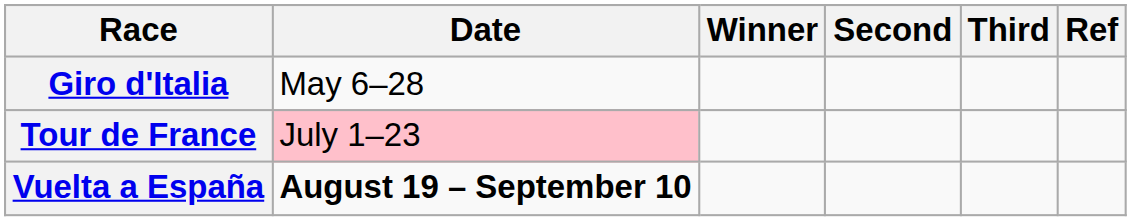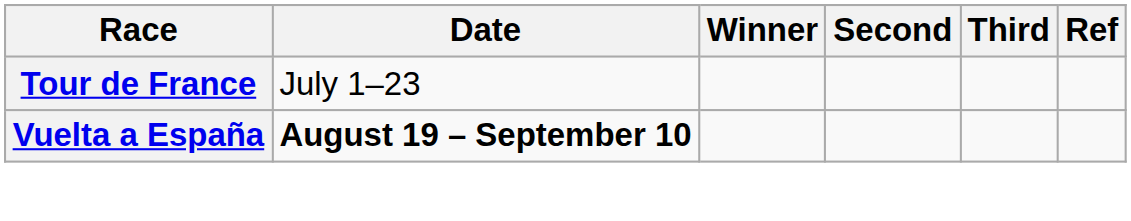- row: Giro d'Italia | May 6–28
Tour de France | Date: pink background -> no background
